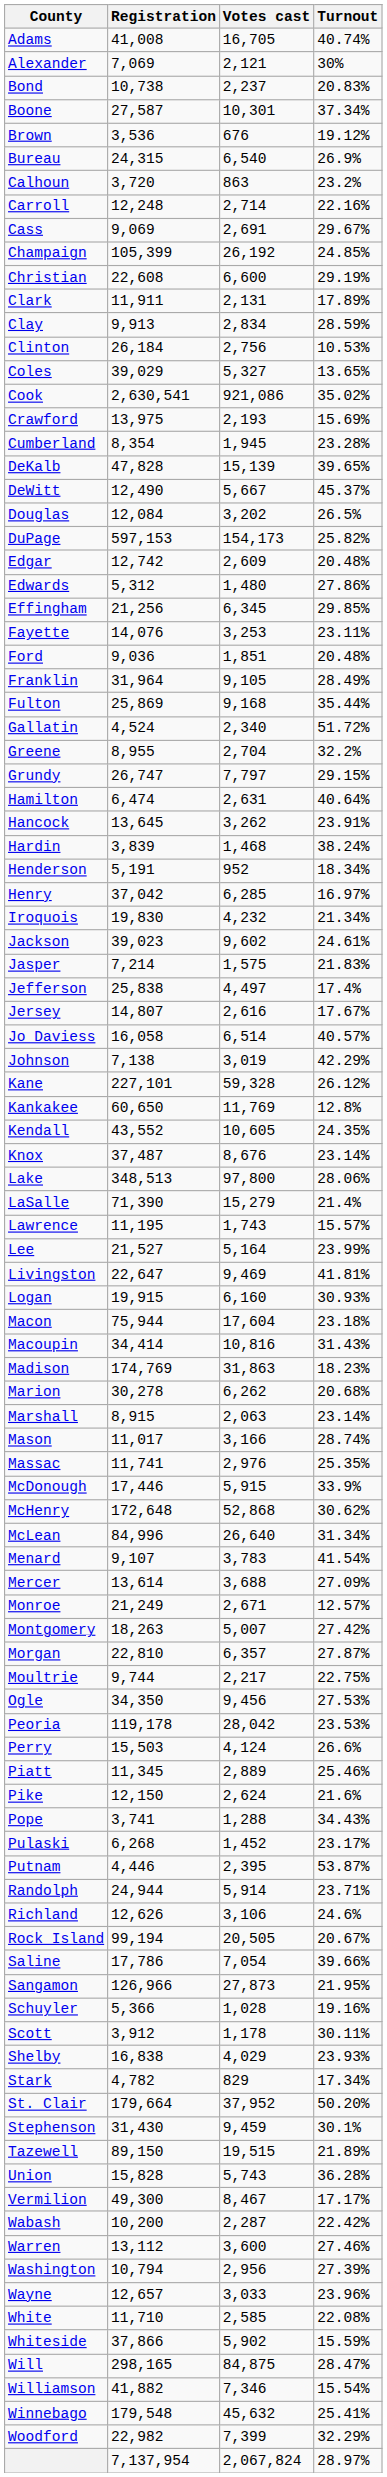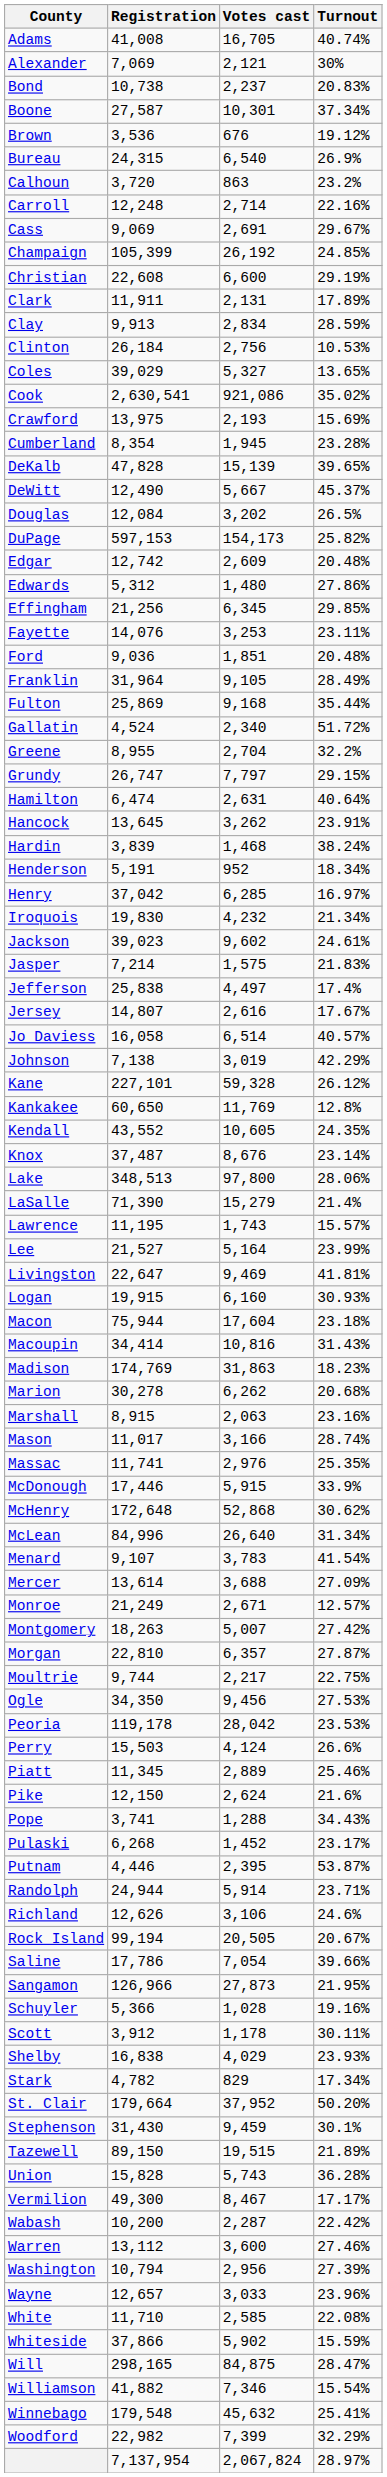Marshall | Turnout: 23.14% -> 23.16%
